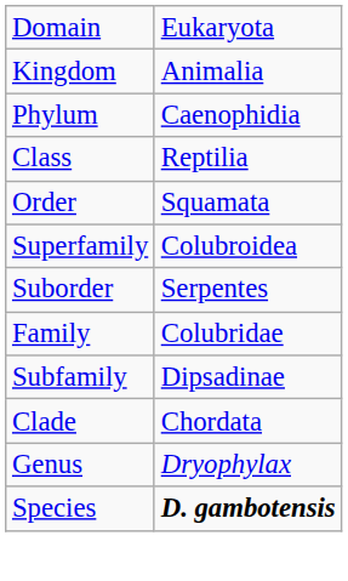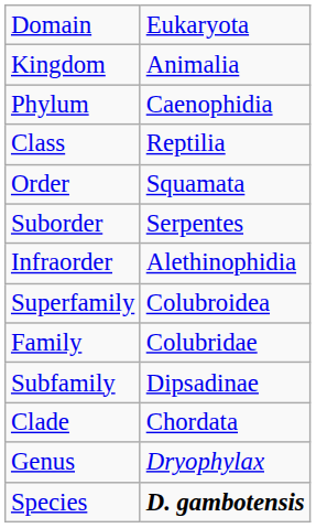rows swapped: Suborder <-> Superfamily
+ row: Infraorder | Alethinophidia
